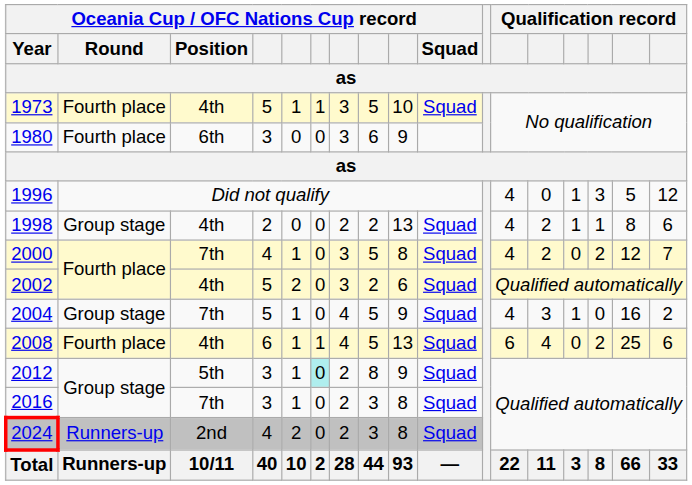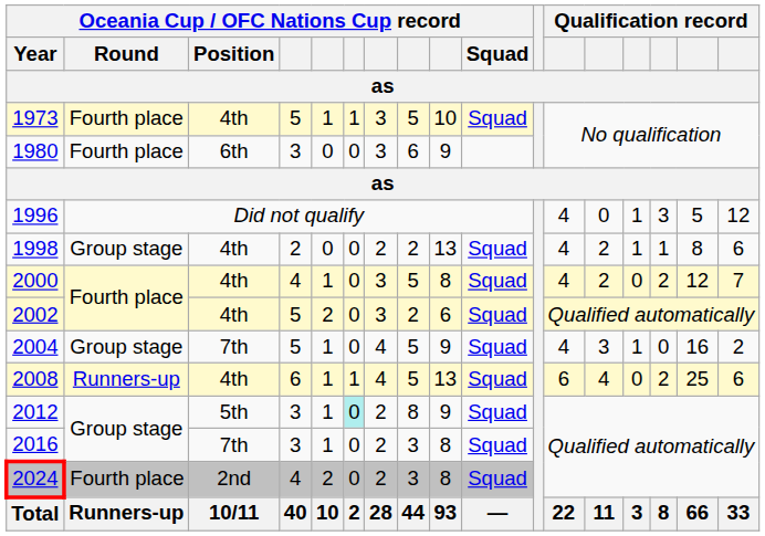2000 | Oceania Cup / OFC Nations Cup record / Position: 7th -> 4th
2008 | Oceania Cup / OFC Nations Cup record / Round: Fourth place -> Runners-up
2024 | Oceania Cup / OFC Nations Cup record / Round: Runners-up -> Fourth place
